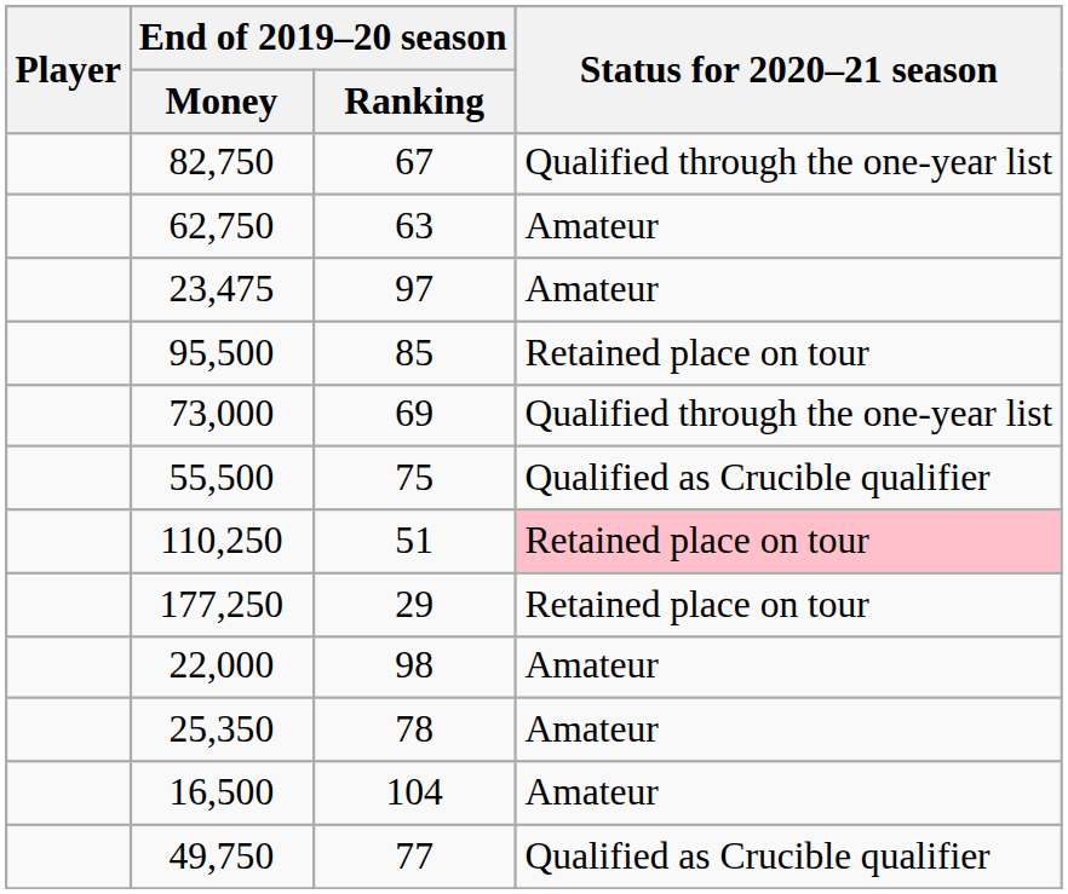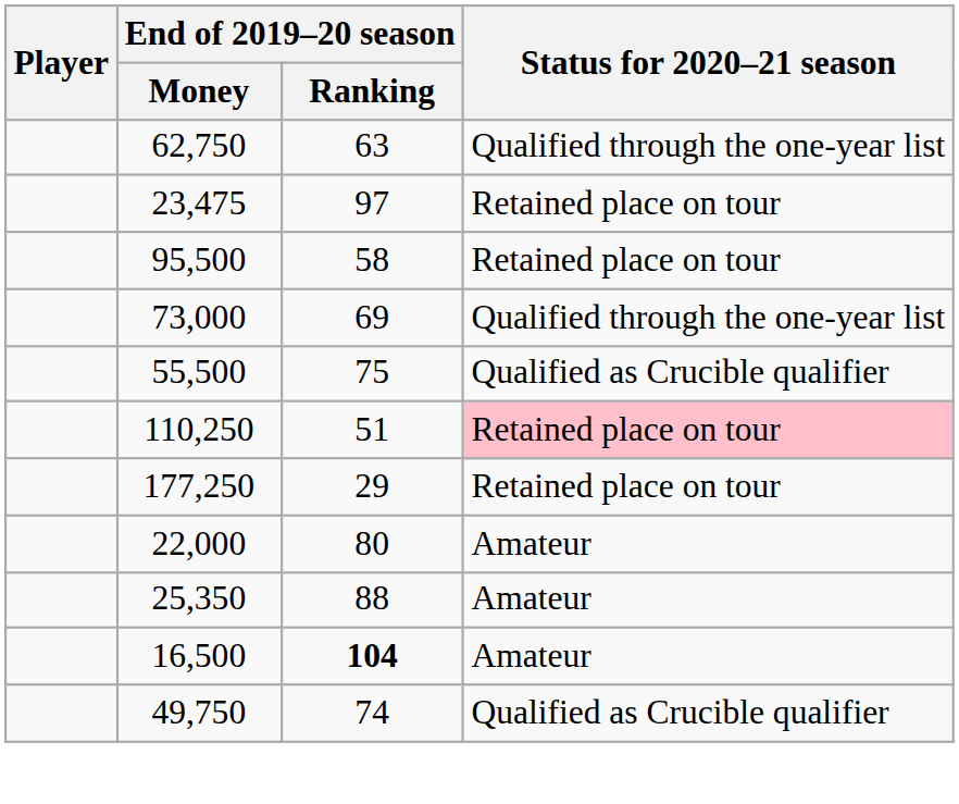- row: 82,750 | 67 | Qualified through the one-year list
62,750 | Status for 2020–21 season: Amateur -> Qualified through the one-year list
23,475 | Status for 2020–21 season: Amateur -> Retained place on tour
95,500 | End of 2019–20 season / Ranking: 85 -> 58
22,000 | End of 2019–20 season / Ranking: 98 -> 80
25,350 | End of 2019–20 season / Ranking: 78 -> 88
16,500 | End of 2019–20 season / Ranking: normal -> bold
49,750 | End of 2019–20 season / Ranking: 77 -> 74
